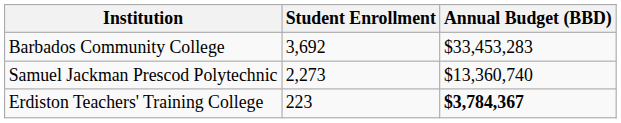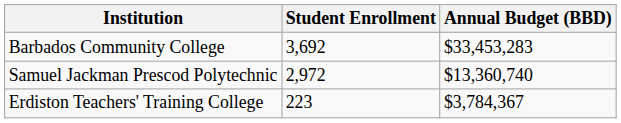Samuel Jackman Prescod Polytechnic | Student Enrollment: 2,273 -> 2,972
Erdiston Teachers' Training College | Annual Budget (BBD): bold -> normal
